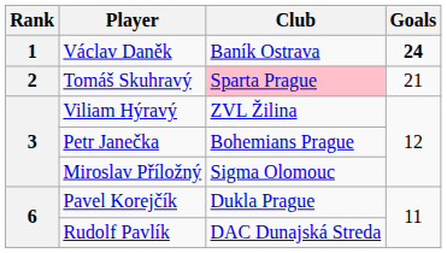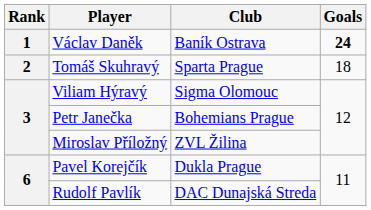Tomáš Skuhravý | Club: pink background -> no background
Tomáš Skuhravý | Goals: 21 -> 18
Viliam Hýravý | Club: ZVL Žilina -> Sigma Olomouc
Miroslav Příložný | Club: Sigma Olomouc -> ZVL Žilina
